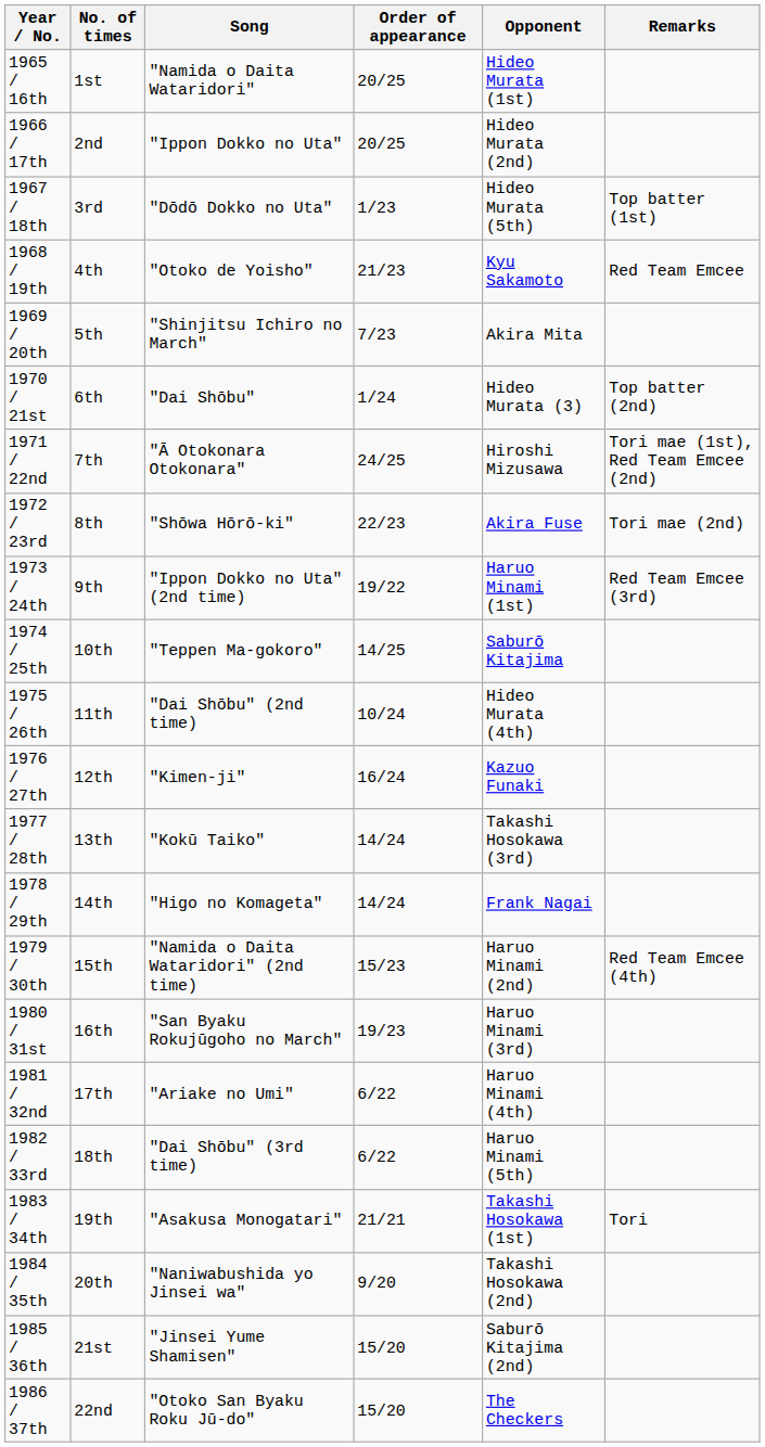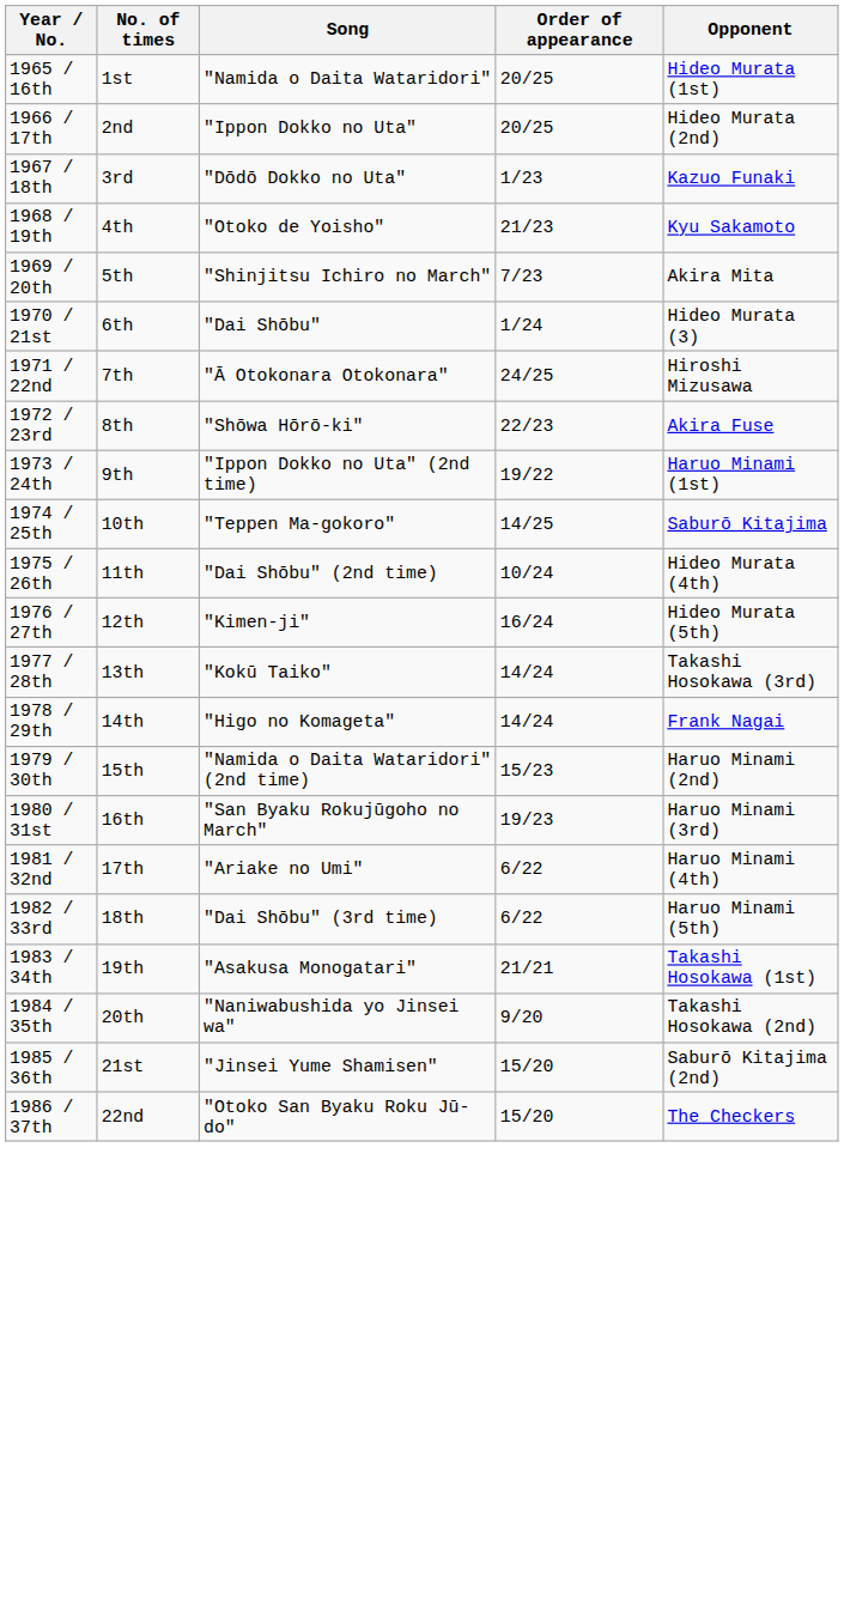- column: Remarks | Top batter (1st) | Red Team Emcee | Top batter (2nd) | Tori mae (1st), Red Team Emcee (2nd) | Tori mae (2nd) | Red Team Emcee (3rd) | Red Team Emcee (4th) | Tori
1967 / 18th | Opponent: Hideo Murata (5th) -> Kazuo Funaki
1976 / 27th | Opponent: Kazuo Funaki -> Hideo Murata (5th)
